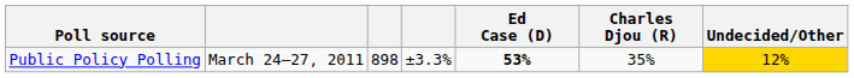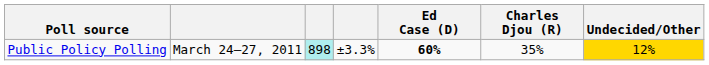Public Policy Polling | column 3: no background -> paleturquoise background
Public Policy Polling | Ed Case (D): 53% -> 60%
